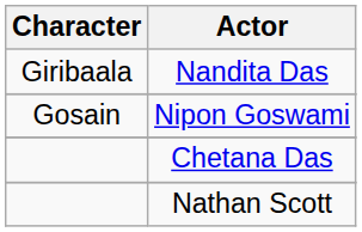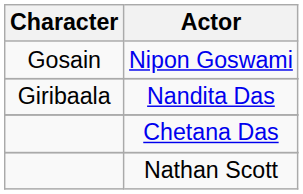rows swapped: Nandita Das <-> Nipon Goswami
